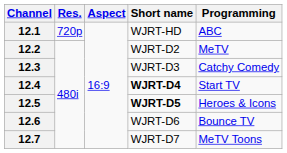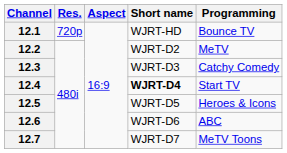12.1 | Programming: ABC -> Bounce TV
12.5 | Short name: bold -> normal
12.6 | Programming: Bounce TV -> ABC
